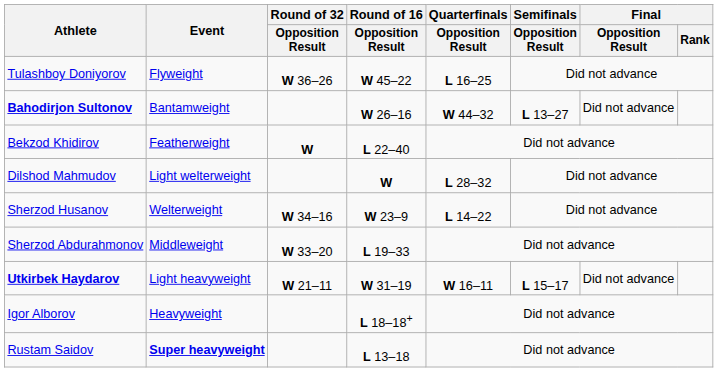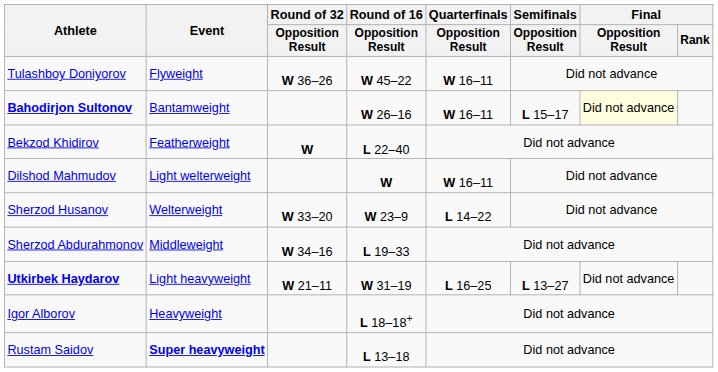Tulashboy Doniyorov | Quarterfinals / Opposition Result: L 16–25 -> W 16–11
Bahodirjon Sultonov | Quarterfinals / Opposition Result: W 44–32 -> W 16–11
Bahodirjon Sultonov | Semifinals / Opposition Result: L 13–27 -> L 15–17
Bahodirjon Sultonov | Final / Opposition Result: no background -> lightyellow background
Dilshod Mahmudov | Quarterfinals / Opposition Result: L 28–32 -> W 16–11
Sherzod Husanov | Round of 32 / Opposition Result: W 34–16 -> W 33–20
Sherzod Abdurahmonov | Round of 32 / Opposition Result: W 33–20 -> W 34–16
Utkirbek Haydarov | Quarterfinals / Opposition Result: W 16–11 -> L 16–25
Utkirbek Haydarov | Semifinals / Opposition Result: L 15–17 -> L 13–27
